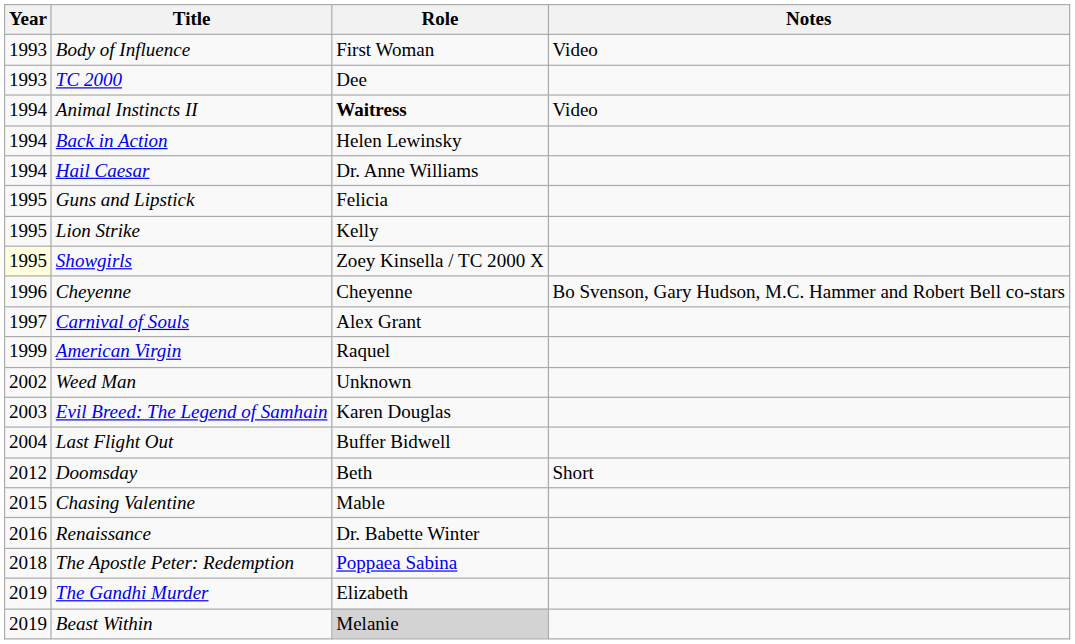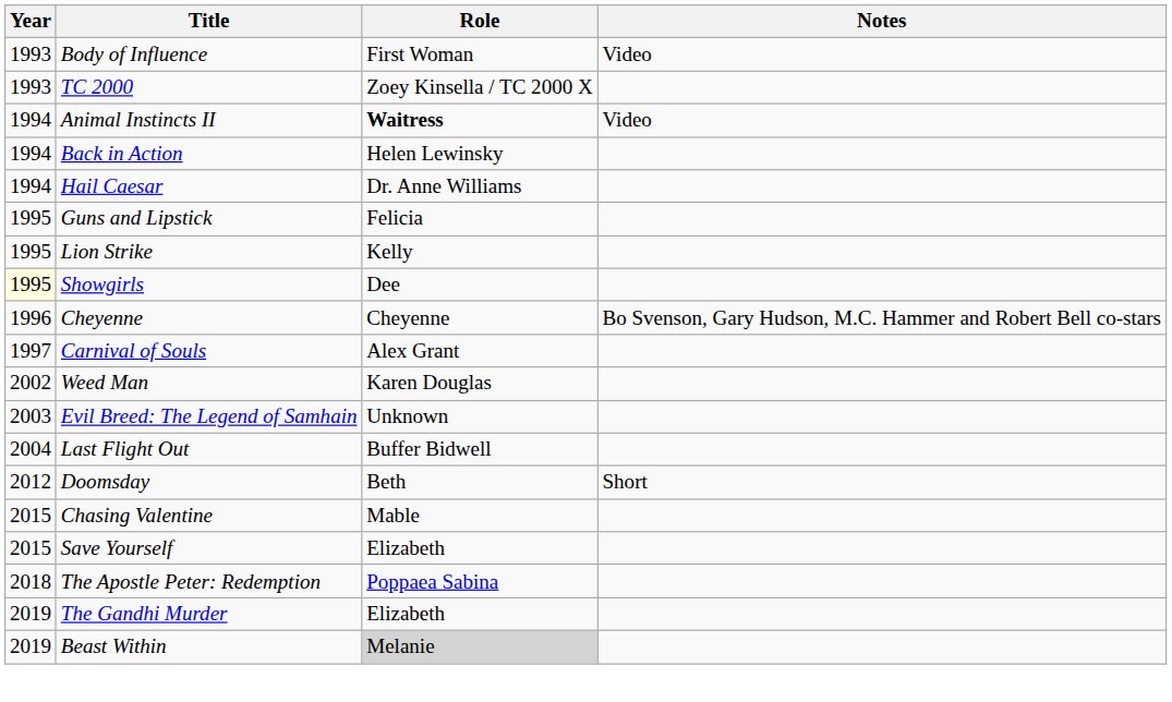TC 2000 | Role: Dee -> Zoey Kinsella / TC 2000 X
Showgirls | Role: Zoey Kinsella / TC 2000 X -> Dee
- row: 1999 | American Virgin | Raquel
Weed Man | Role: Unknown -> Karen Douglas
Evil Breed: The Legend of Samhain | Role: Karen Douglas -> Unknown
+ row: 2015 | Save Yourself | Elizabeth
- row: 2016 | Renaissance | Dr. Babette Winter
